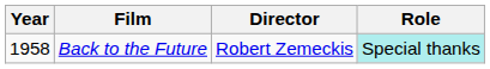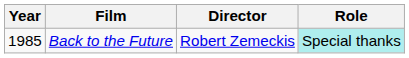Back to the Future | Year: 1958 -> 1985
